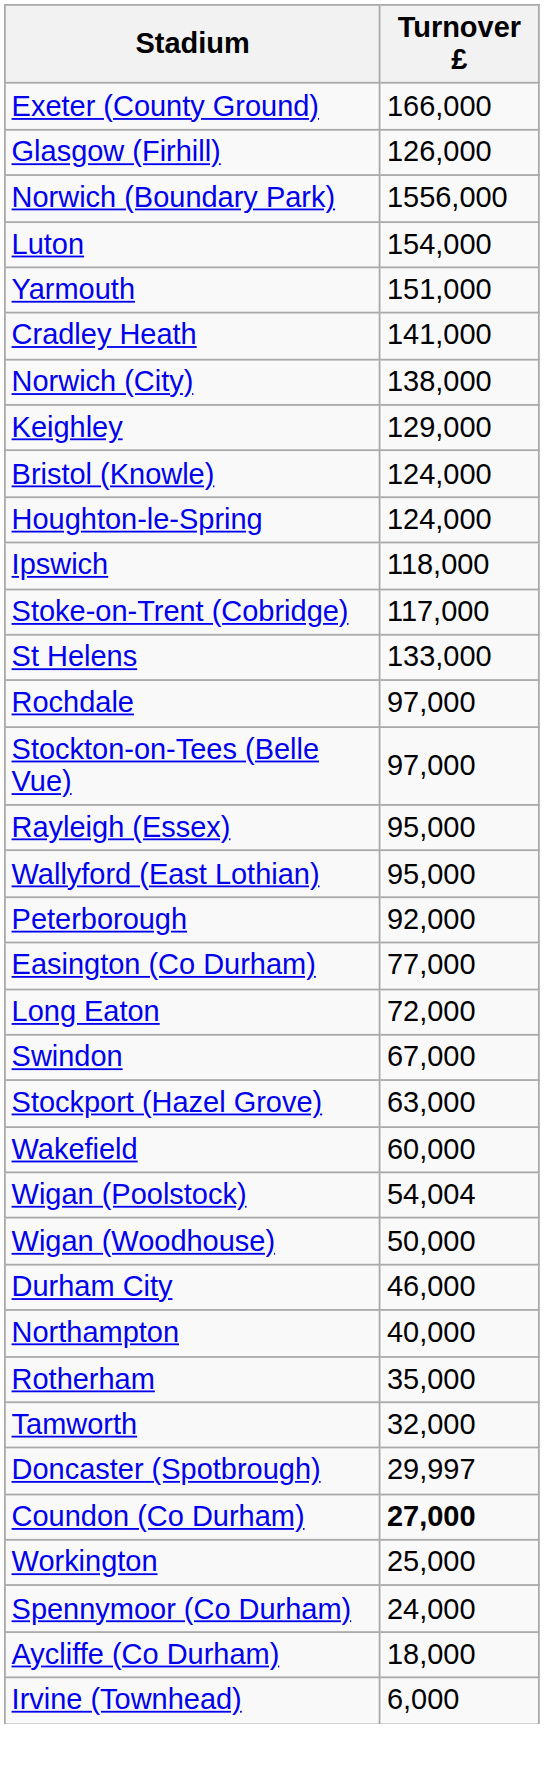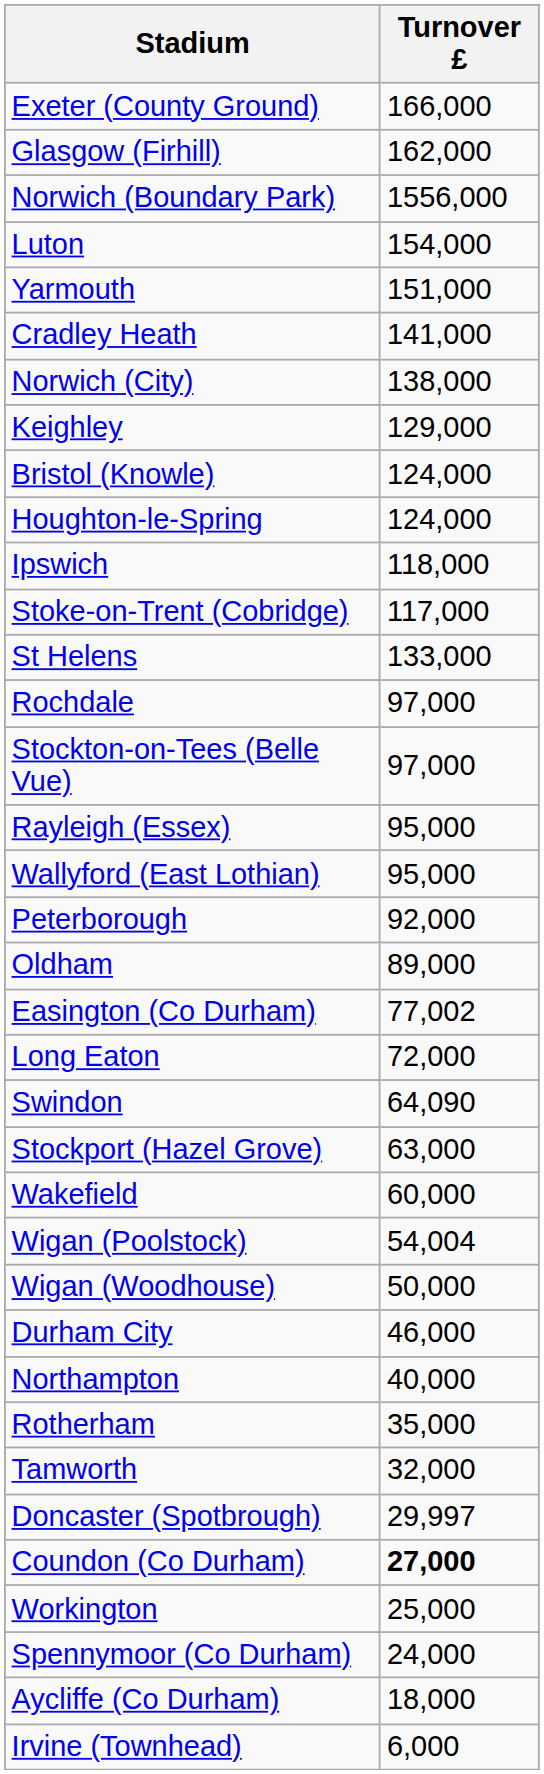Glasgow (Firhill) | Turnover £: 126,000 -> 162,000
+ row: Oldham | 89,000
Easington (Co Durham) | Turnover £: 77,000 -> 77,002
Swindon | Turnover £: 67,000 -> 64,090
